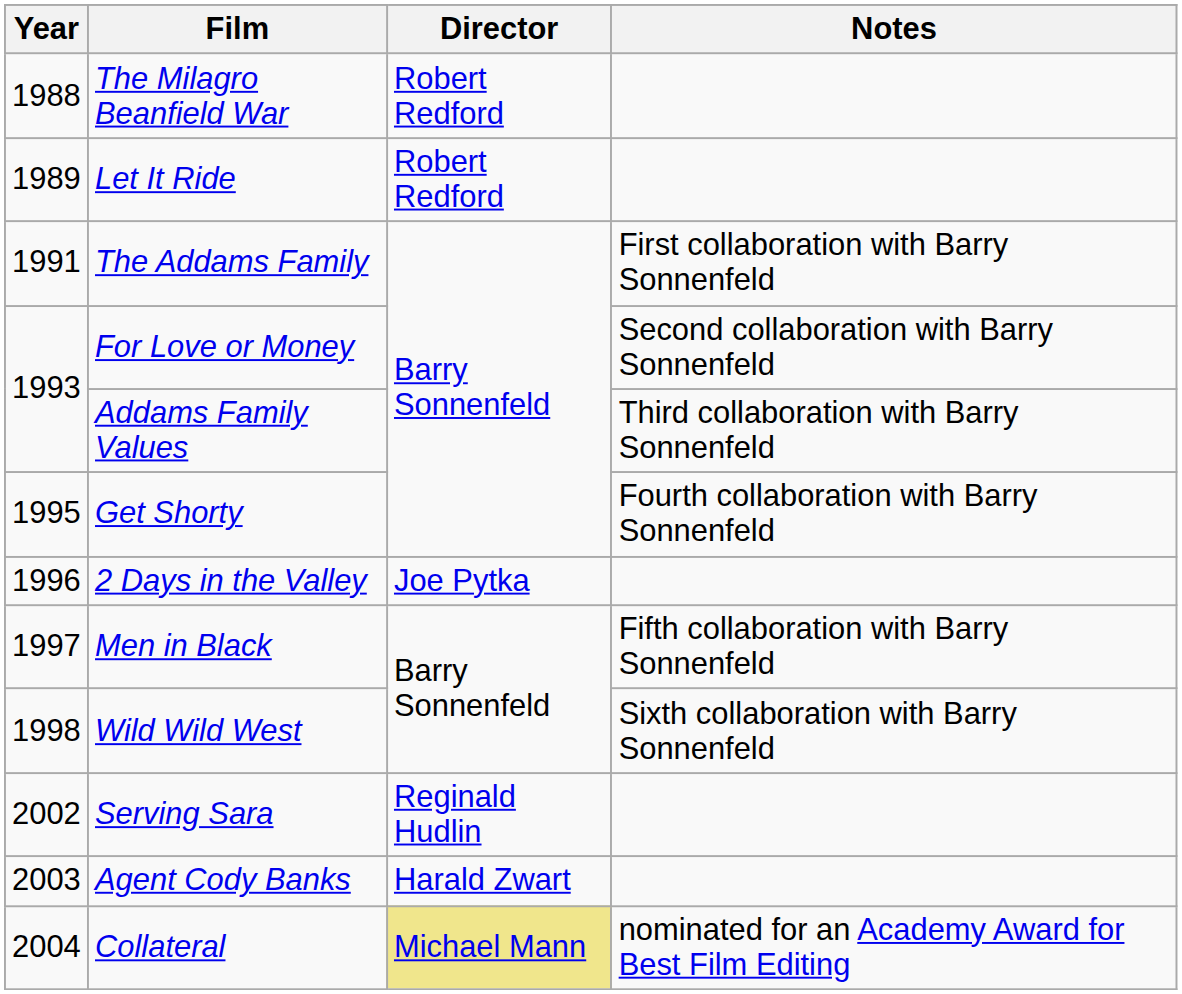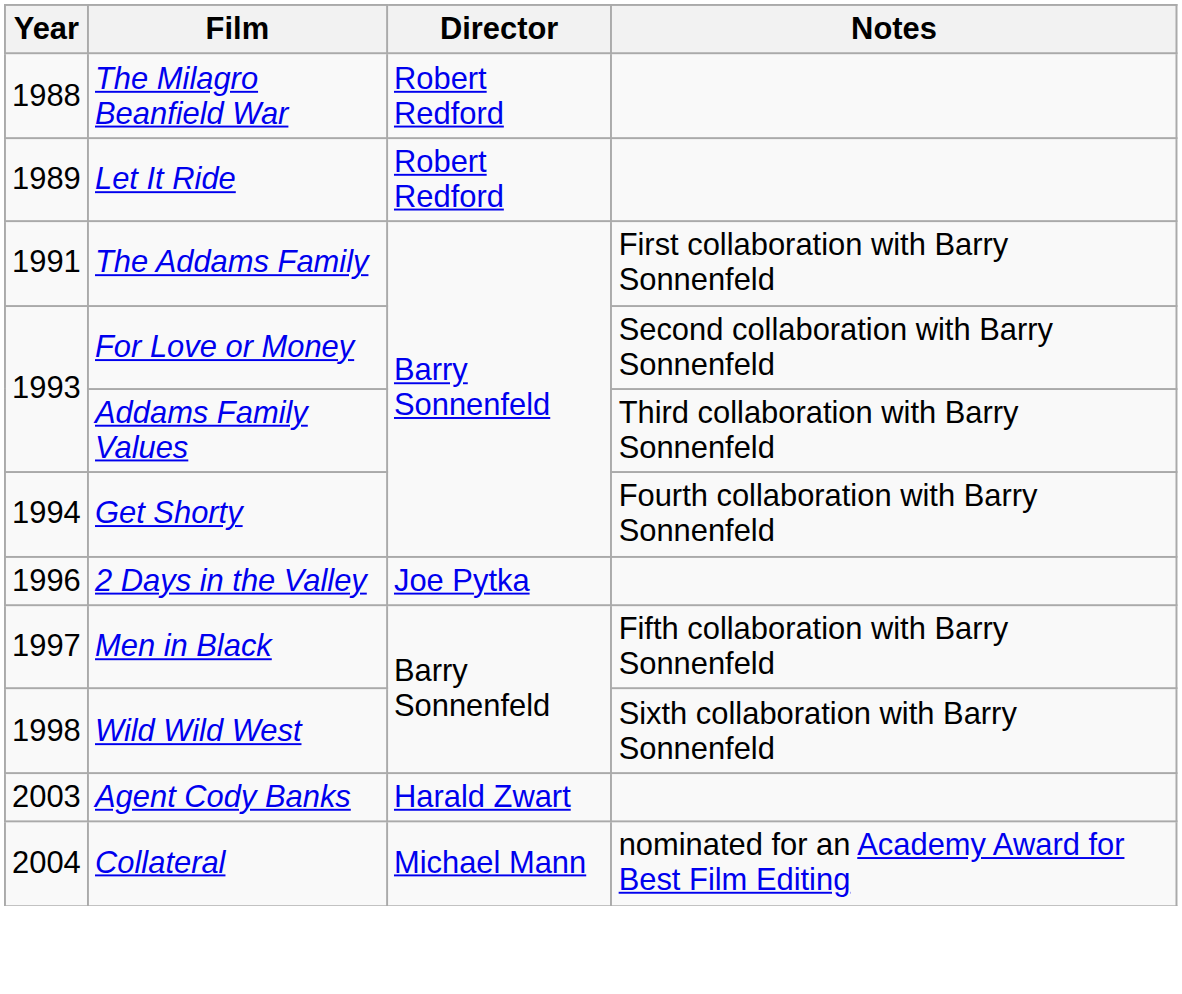Get Shorty | Year: 1995 -> 1994
- row: 2002 | Serving Sara | Reginald Hudlin
Collateral | Director: khaki background -> no background
